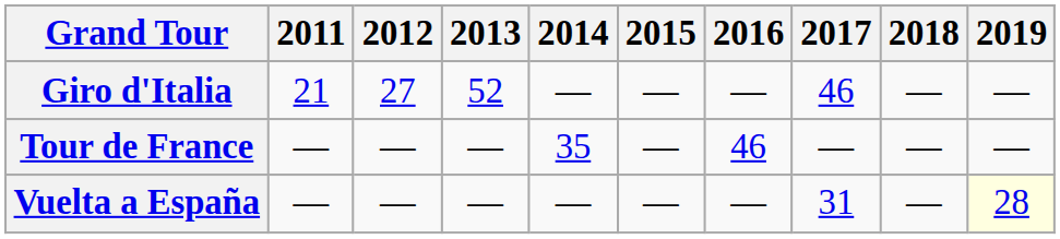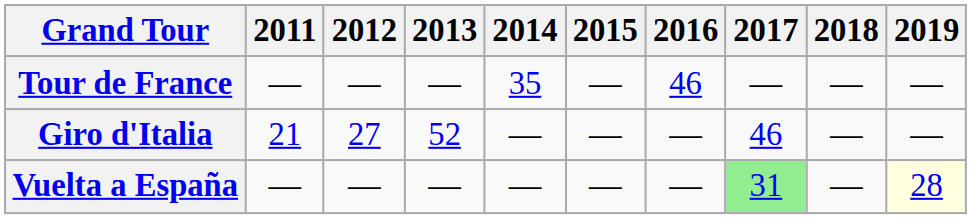rows swapped: Giro d'Italia <-> Tour de France
Vuelta a España | 2017: no background -> lightgreen background
